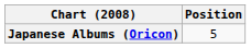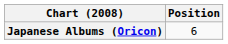Japanese Albums (Oricon) | Position: 5 -> 6
